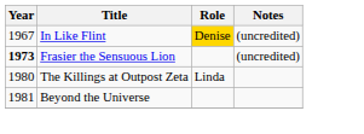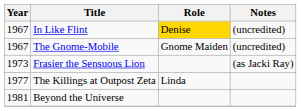+ row: 1967 | The Gnome-Mobile | Gnome Maiden | (uncredited)
Frasier the Sensuous Lion | Year: bold -> normal
Frasier the Sensuous Lion | Notes: (uncredited) -> (as Jacki Ray)
The Killings at Outpost Zeta | Year: 1980 -> 1977
